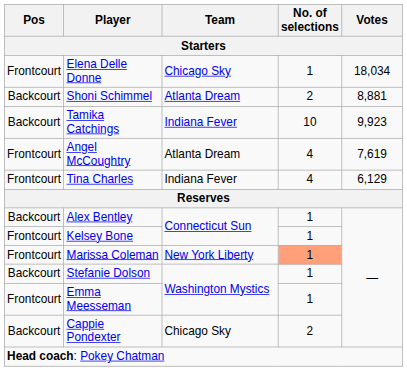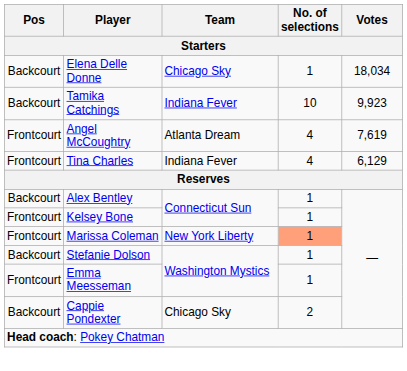Elena Delle Donne | Pos: Frontcourt -> Backcourt
- row: Backcourt | Shoni Schimmel | Atlanta Dream | 2 | 8,881
